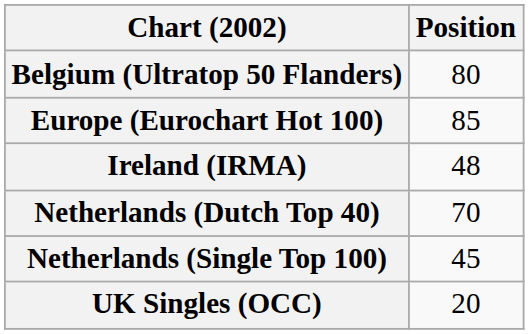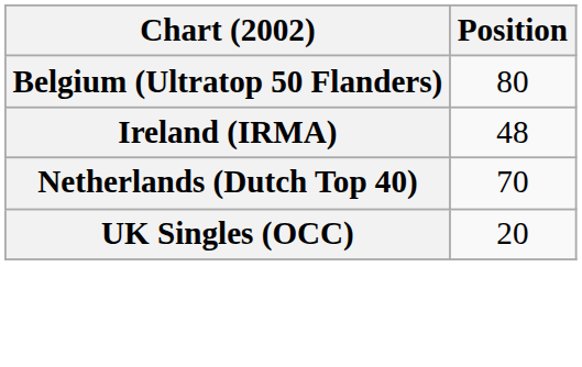- row: Europe (Eurochart Hot 100) | 85
- row: Netherlands (Single Top 100) | 45
